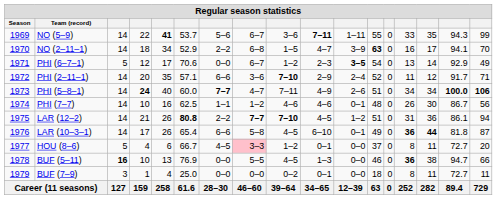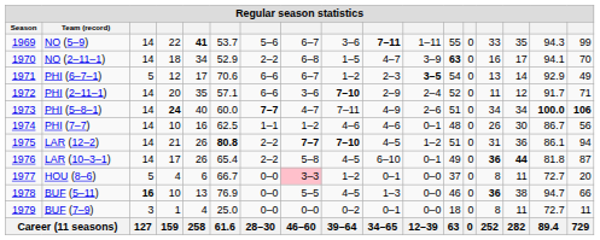PHI (6–7–1) | column 7: 0–0 -> 6–6
LAR (10–3–1) | column 7: 6–6 -> 2–2
HOU (8–6) | column 7: 4–5 -> 0–0
